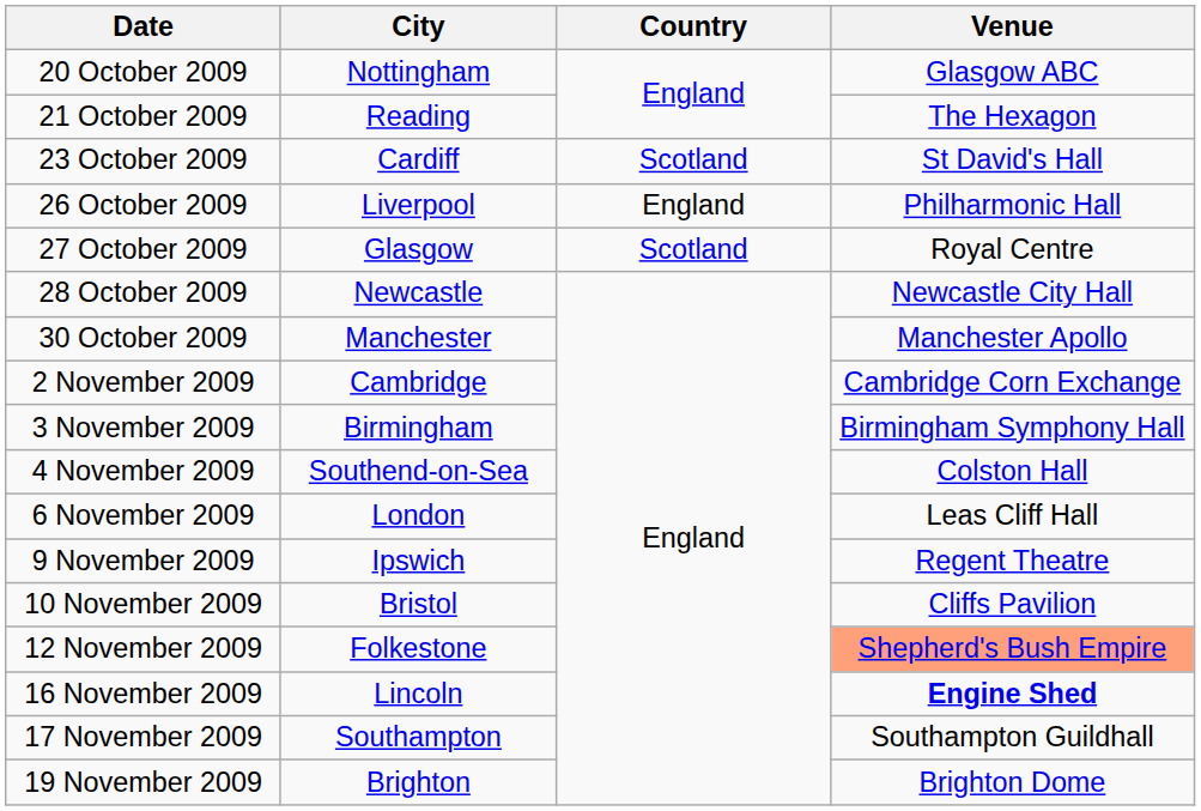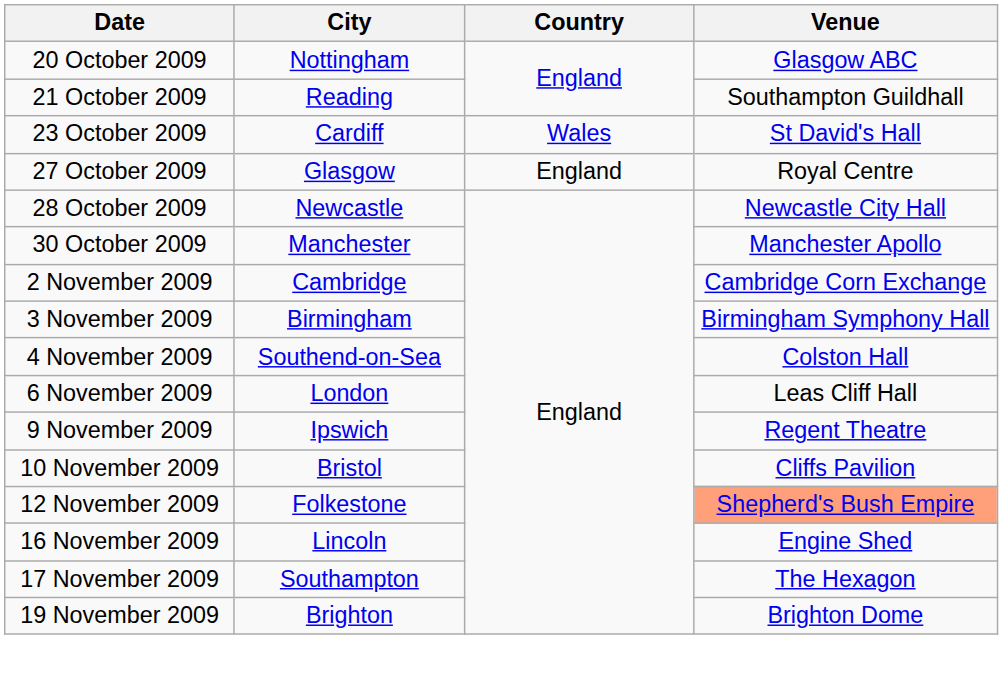21 October 2009 | Venue: The Hexagon -> Southampton Guildhall
23 October 2009 | Country: Scotland -> Wales
- row: 26 October 2009 | Liverpool | England | Philharmonic Hall
27 October 2009 | Country: Scotland -> England
16 November 2009 | Venue: bold -> normal
17 November 2009 | Venue: Southampton Guildhall -> The Hexagon
